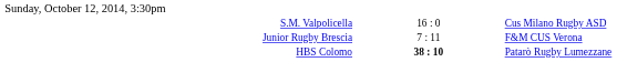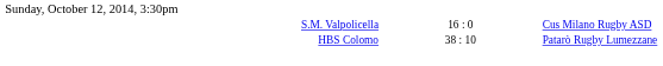- row: Junior Rugby Brescia | 7 : 11 | F&M CUS Verona
HBS Colomo | column 2: bold -> normal
